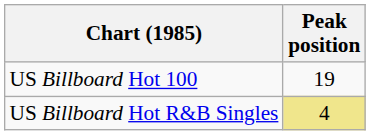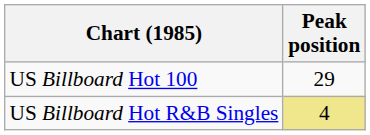US Billboard Hot 100 | Peak position: 19 -> 29
